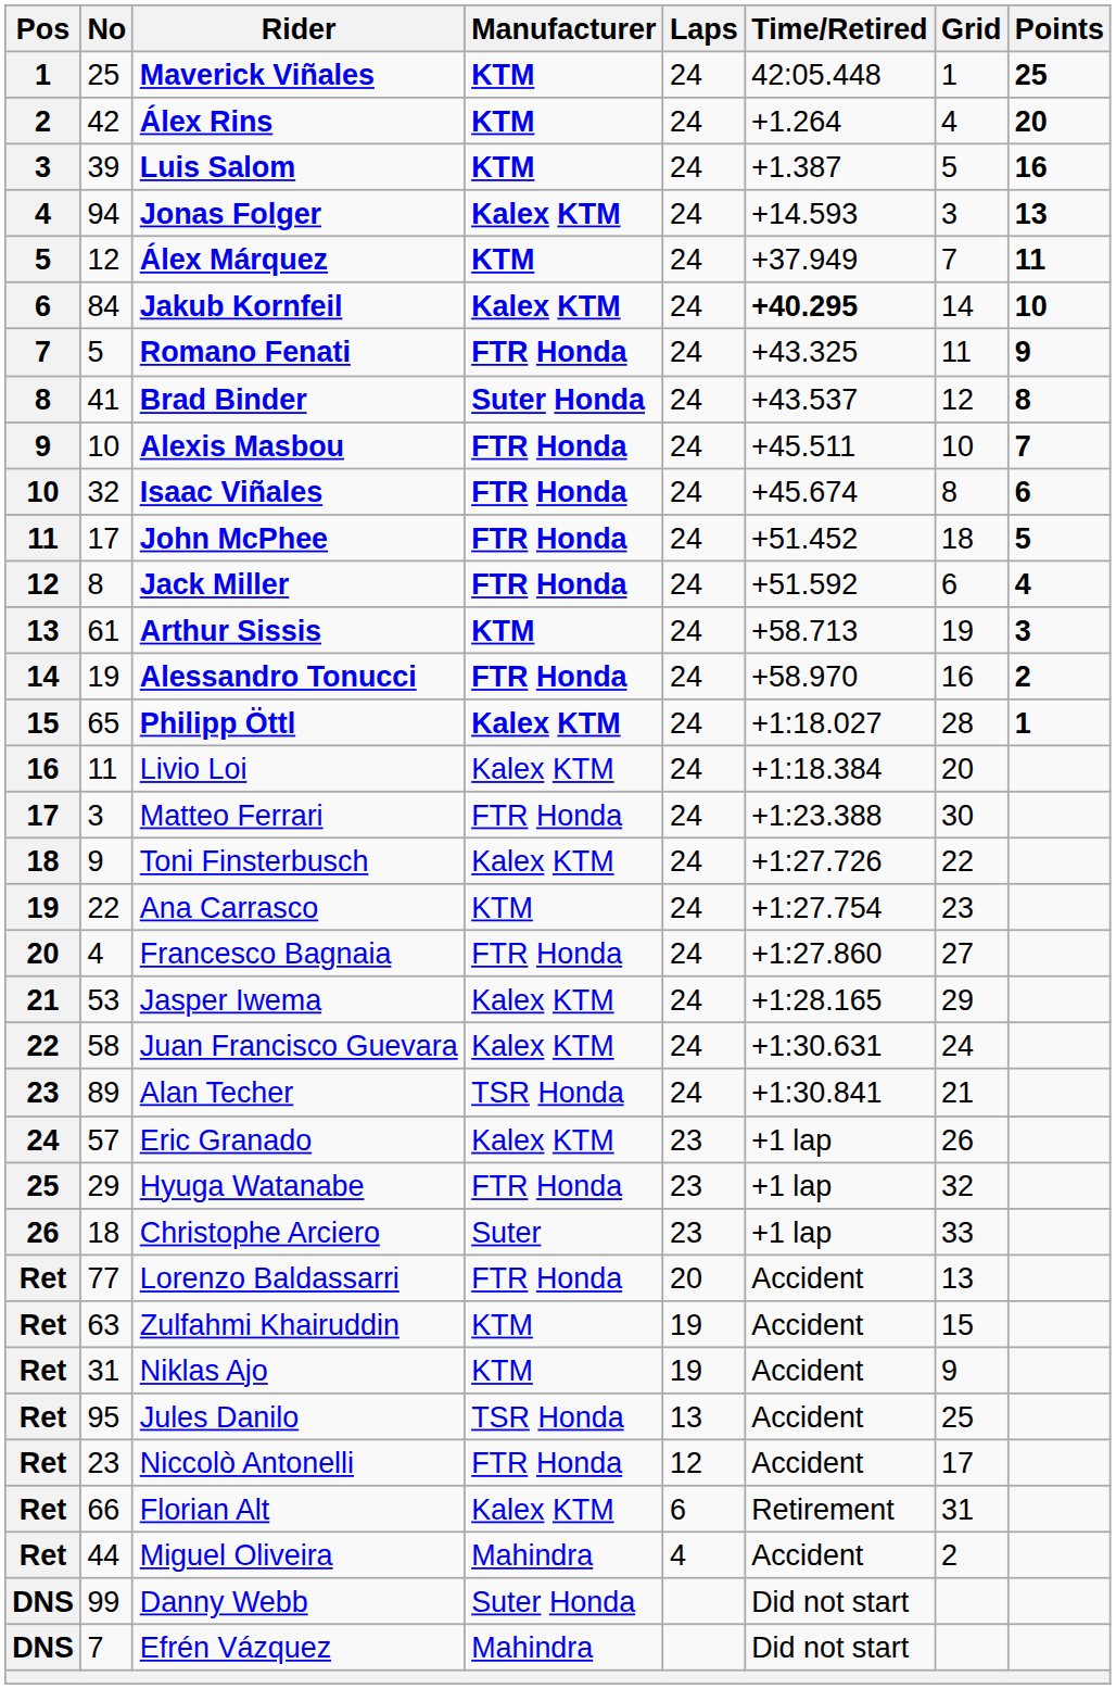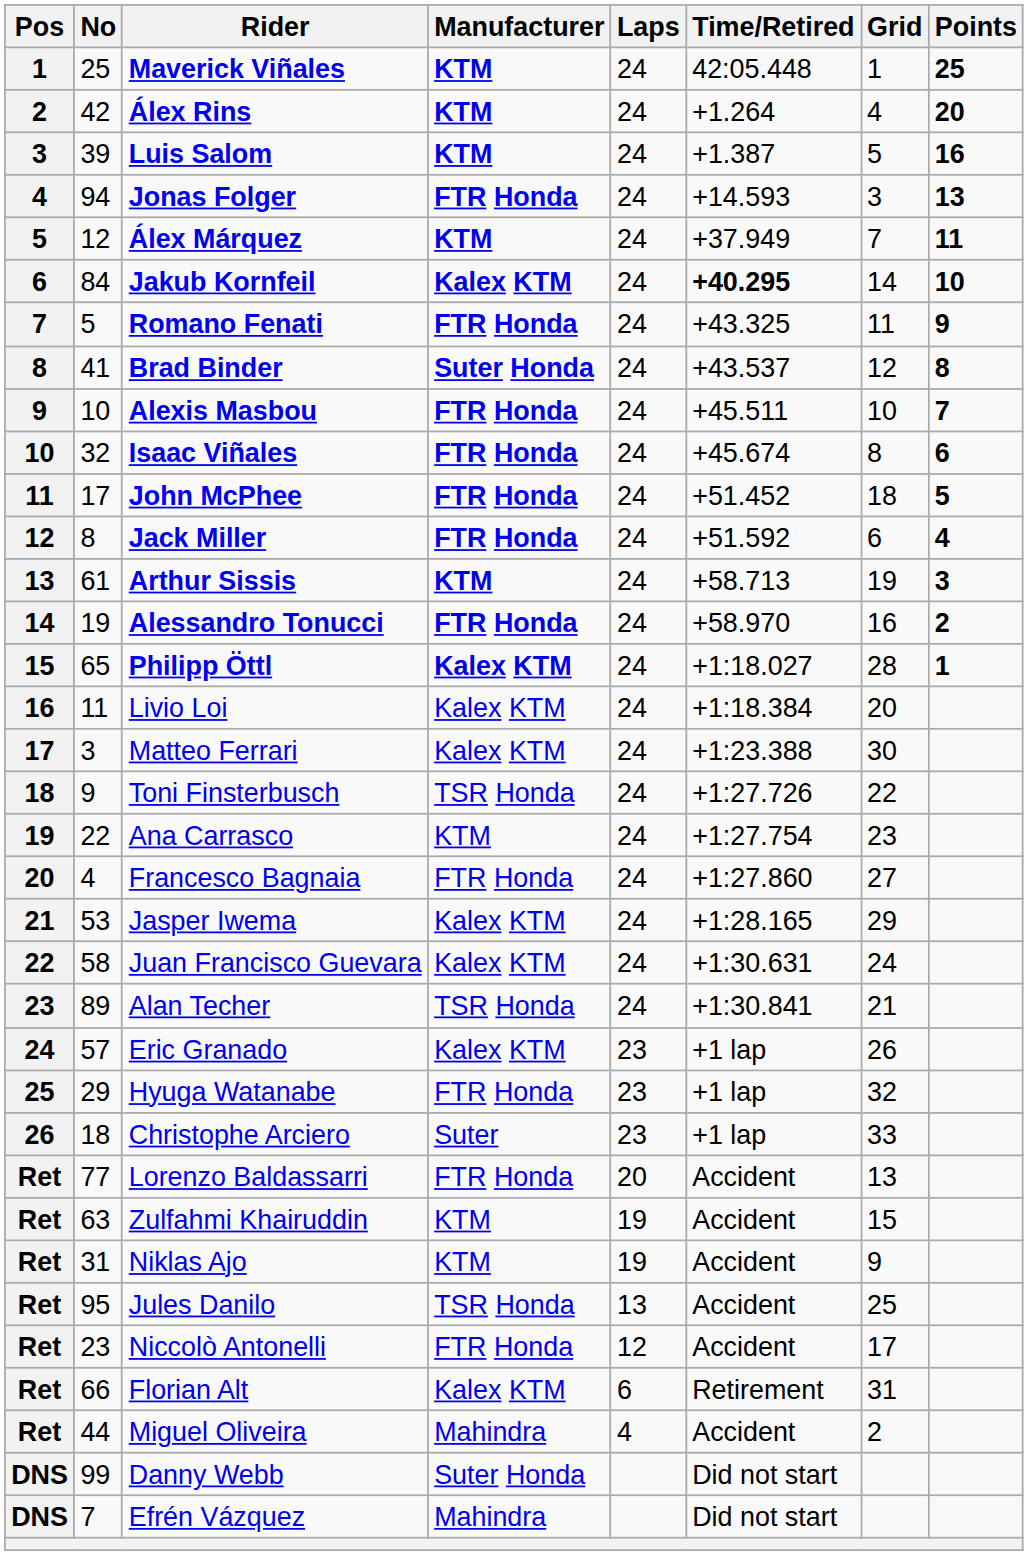Jonas Folger | Manufacturer: Kalex KTM -> FTR Honda
Matteo Ferrari | Manufacturer: FTR Honda -> Kalex KTM
Toni Finsterbusch | Manufacturer: Kalex KTM -> TSR Honda
